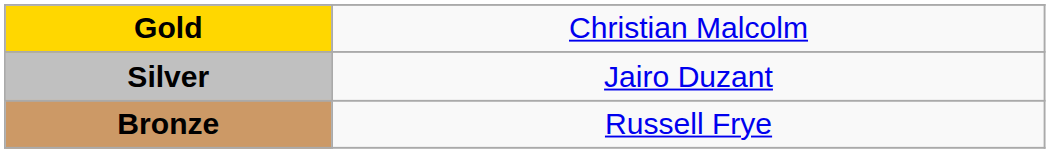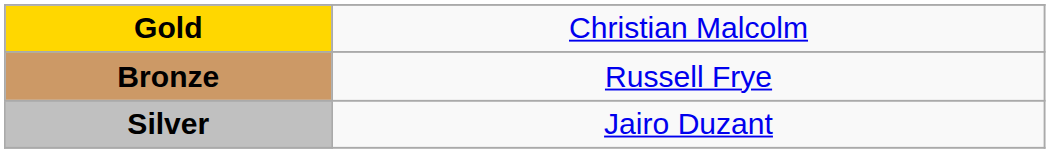rows swapped: Silver <-> Bronze
